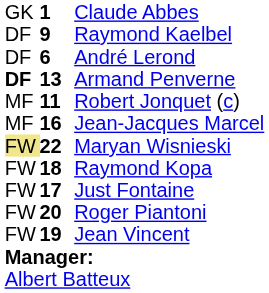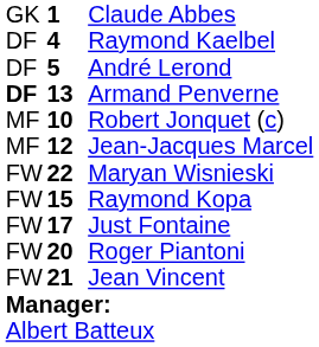Raymond Kaelbel | column 2: 9 -> 4
André Lerond | column 2: 6 -> 5
Robert Jonquet (c) | column 2: 11 -> 10
Jean-Jacques Marcel | column 2: 16 -> 12
Maryan Wisnieski | column 1: khaki background -> no background
Raymond Kopa | column 2: 18 -> 15
Jean Vincent | column 2: 19 -> 21
